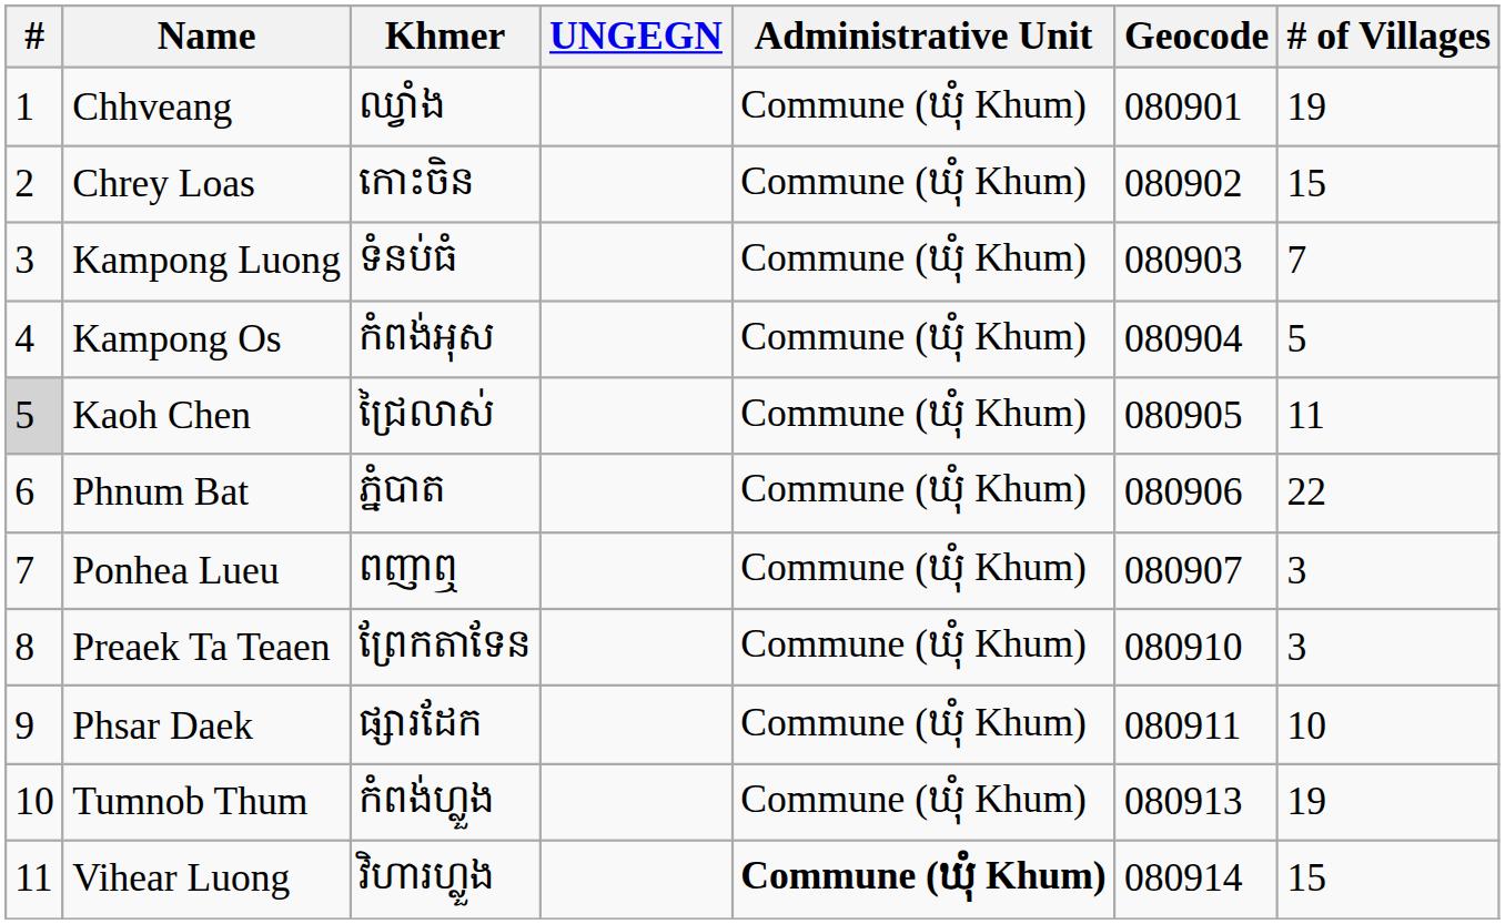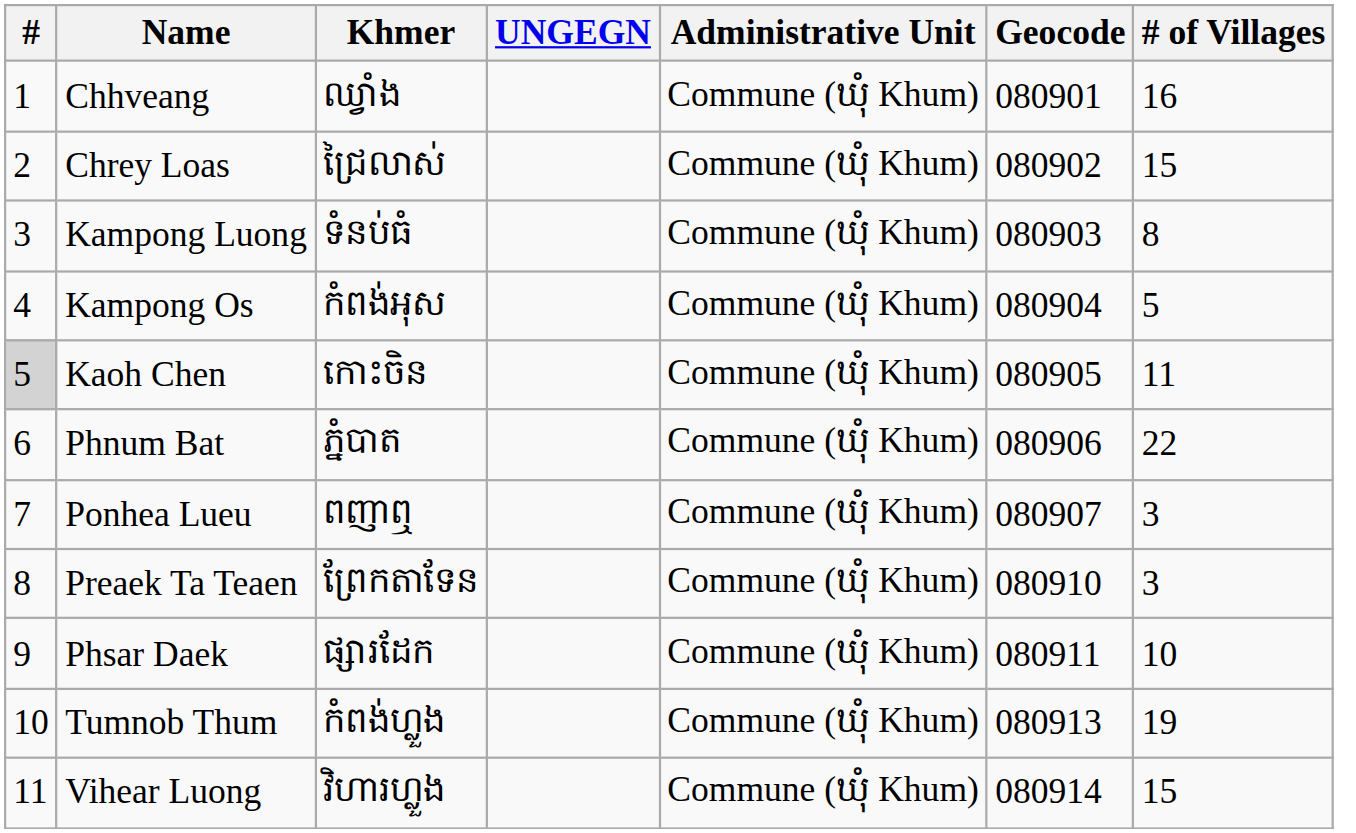Chhveang | # of Villages: 19 -> 16
Chrey Loas | Khmer: កោះចិន -> ជ្រៃលាស់
Kampong Luong | # of Villages: 7 -> 8
Kaoh Chen | Khmer: ជ្រៃលាស់ -> កោះចិន
Vihear Luong | Administrative Unit: bold -> normal
